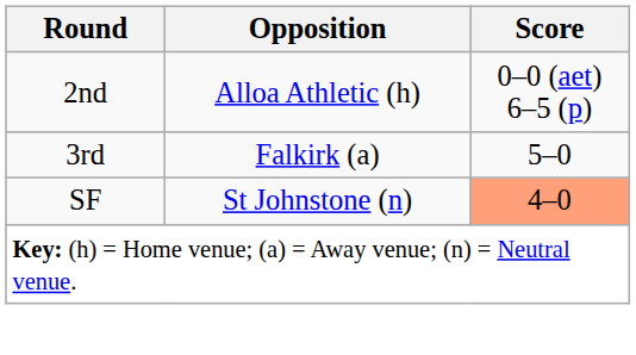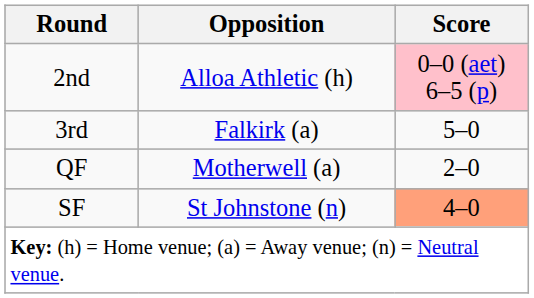2nd | Score: no background -> pink background
+ row: QF | Motherwell (a) | 2–0
